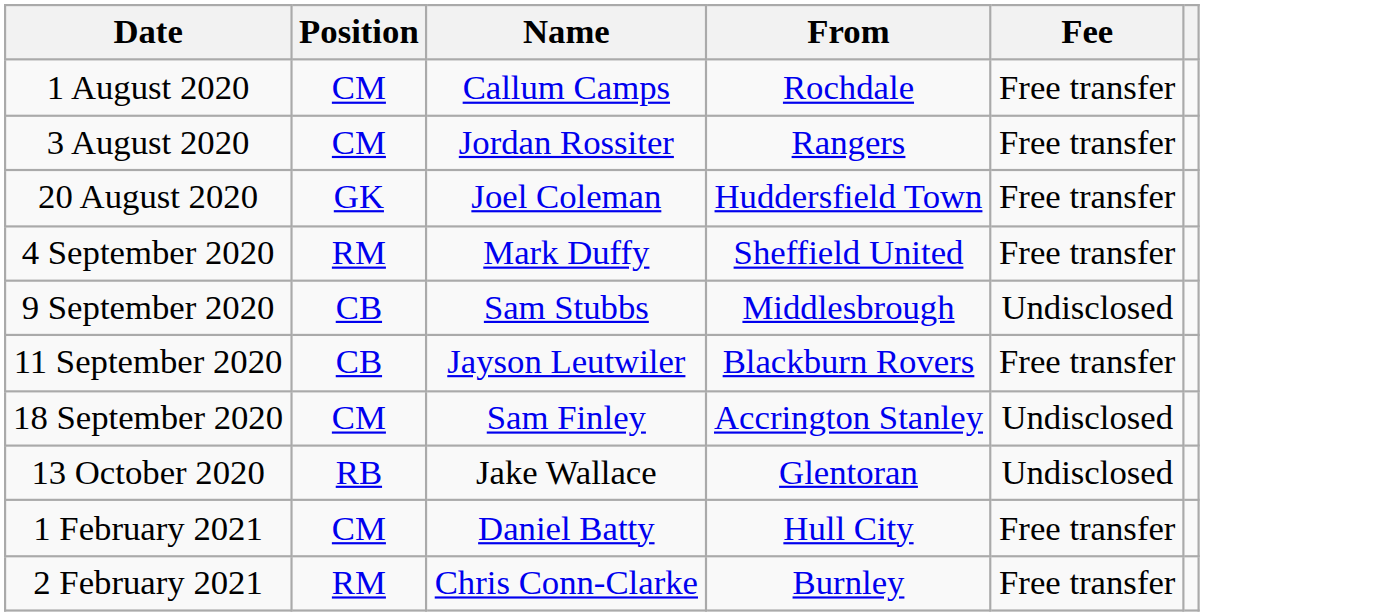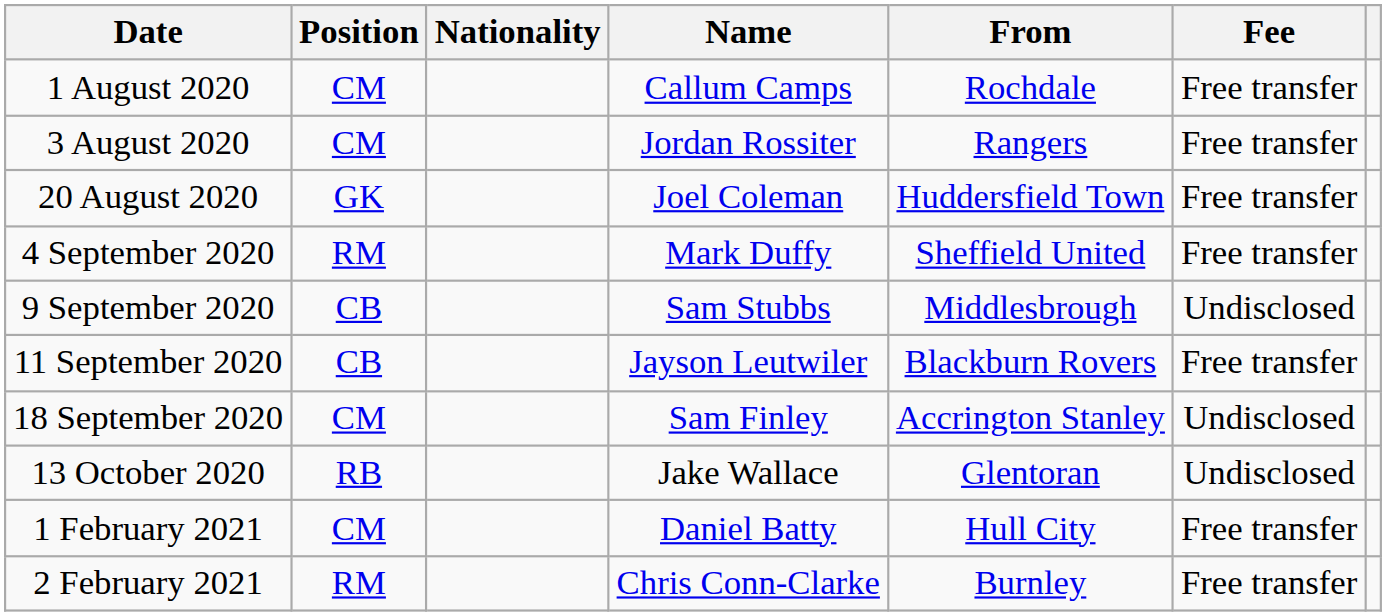+ column: Nationality
